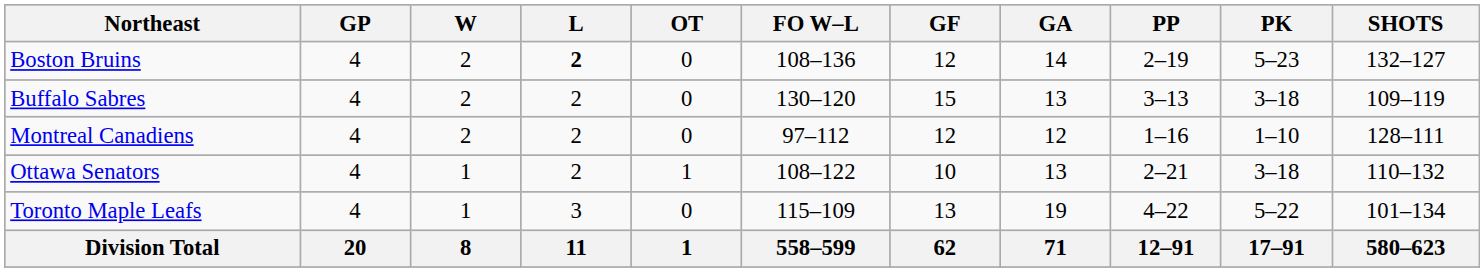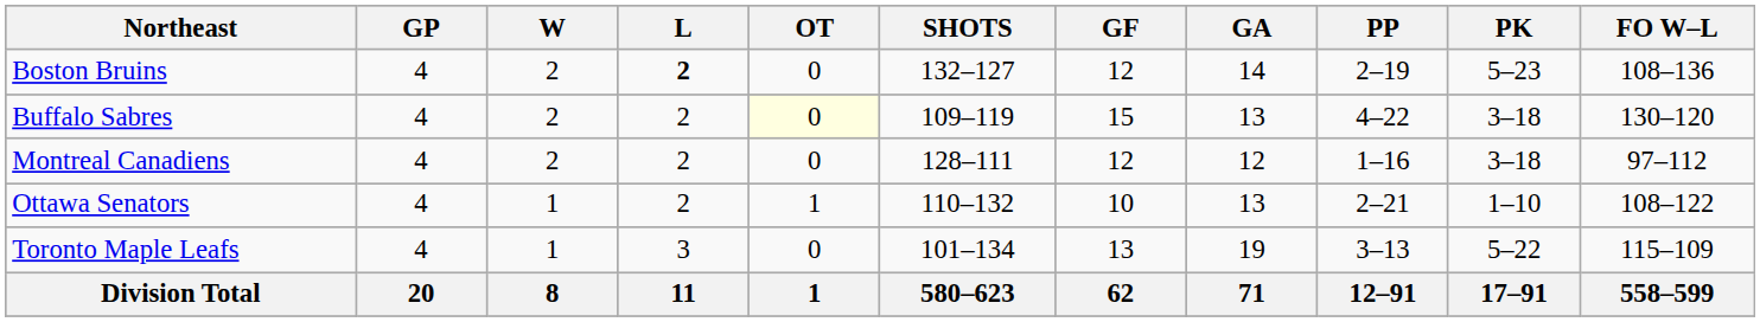columns swapped: SHOTS <-> FO W–L
Buffalo Sabres | OT: no background -> lightyellow background
Buffalo Sabres | PP: 3–13 -> 4–22
Montreal Canadiens | PK: 1–10 -> 3–18
Ottawa Senators | PK: 3–18 -> 1–10
Toronto Maple Leafs | PP: 4–22 -> 3–13
